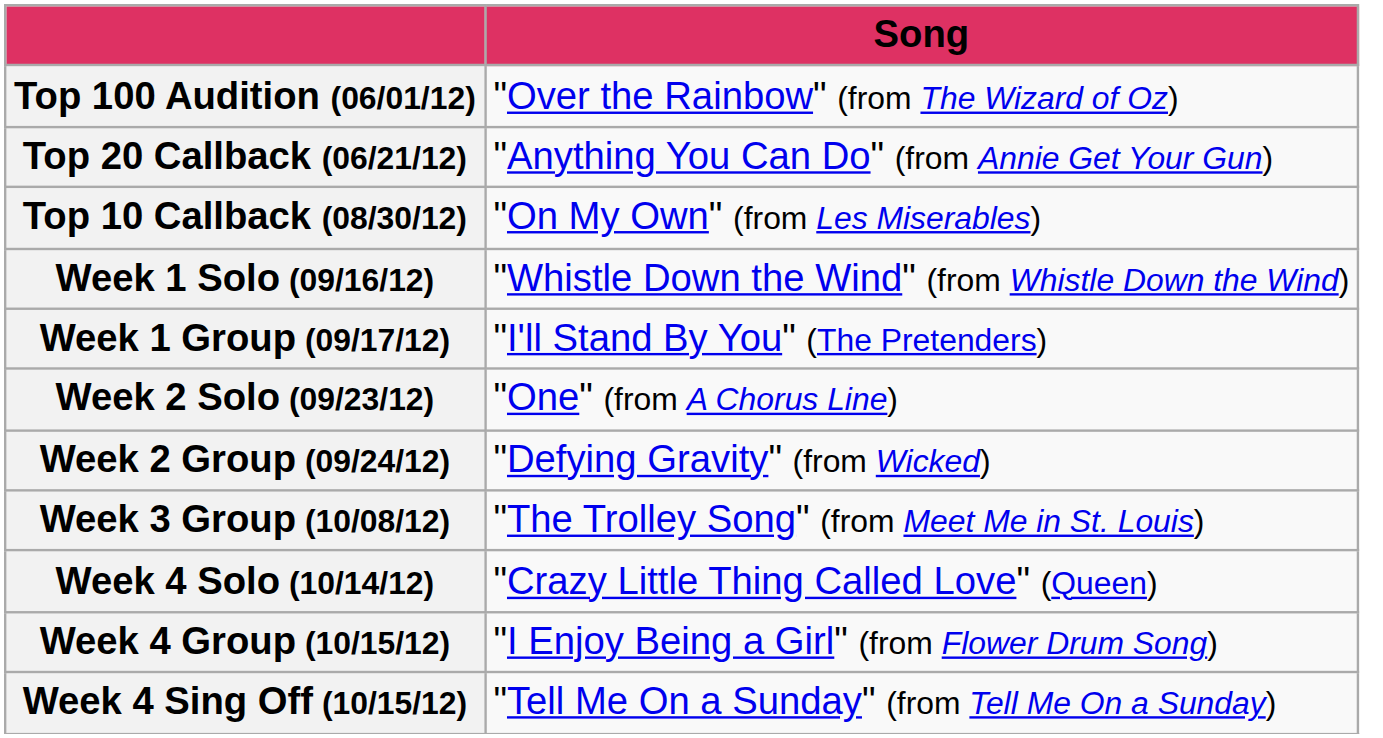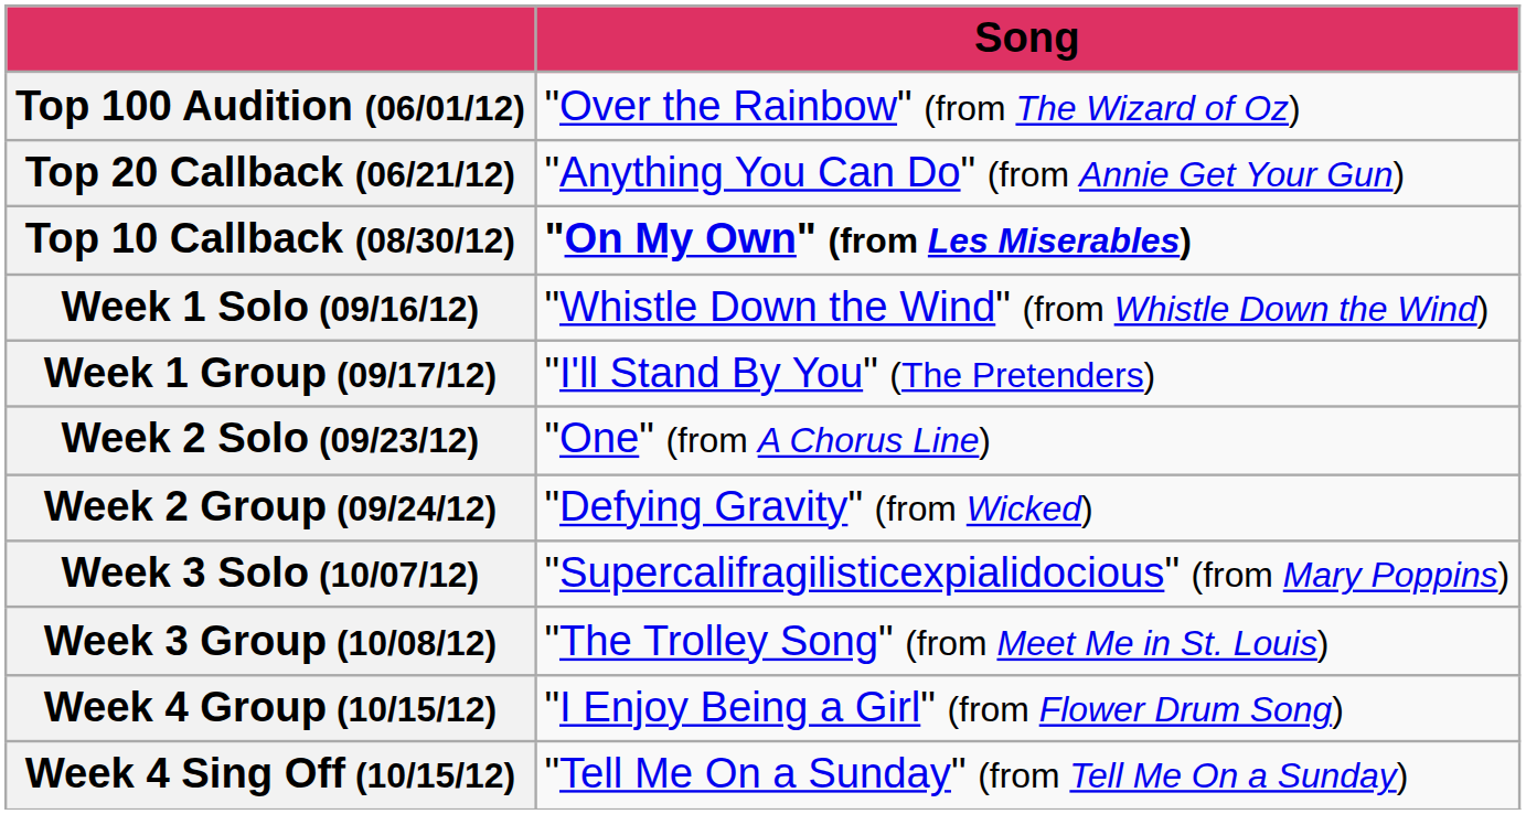Top 10 Callback (08/30/12) | Song: normal -> bold
+ row: Week 3 Solo (10/07/12) | "Supercalifragilisticexpialidocious" (from Mary Poppins)
- row: Week 4 Solo (10/14/12) | "Crazy Little Thing Called Love" (Queen)
